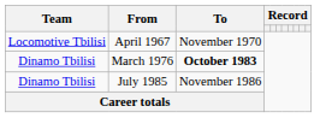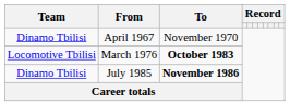April 1967 | Team: Locomotive Tbilisi -> Dinamo Tbilisi
March 1976 | Team: Dinamo Tbilisi -> Locomotive Tbilisi
July 1985 | To: normal -> bold
